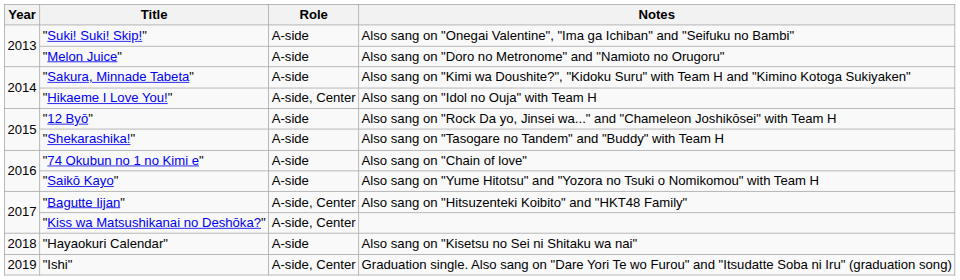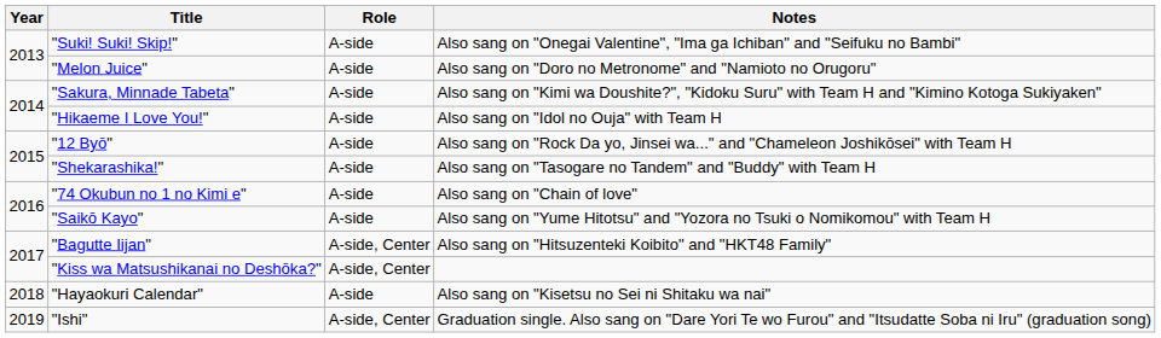"Hikaeme I Love You!" | Role: A-side, Center -> A-side
